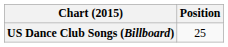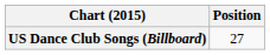US Dance Club Songs (Billboard) | Position: 25 -> 27
